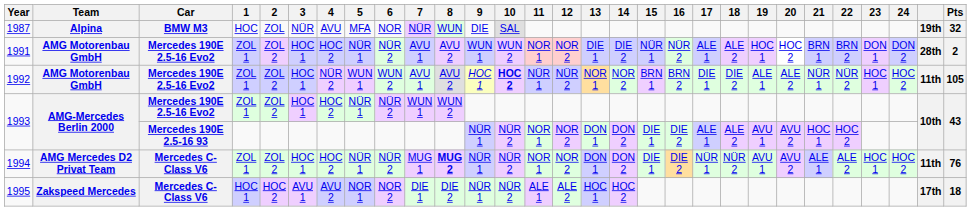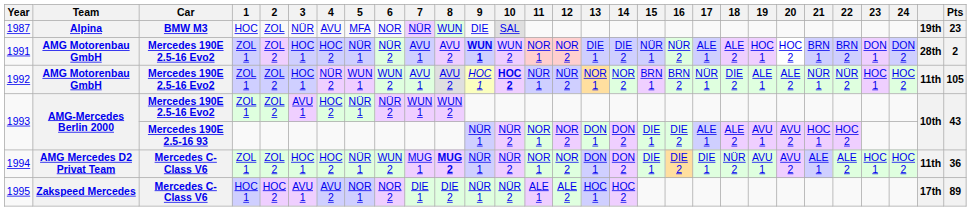1987 | Pts: 32 -> 23
1991 | 9: normal -> bold
1992 | 17: DIE 1 -> NÜR 1
1993 / Mercedes 190E 2.5-16 Evo2 | 3: HOC 1 -> AVU 1
1994 | 6: NÜR 2 -> WUN 2
1994 | 17: NÜR 1 -> DIE 1
1994 | Pts: 76 -> 36
1995 | Pts: 18 -> 89
